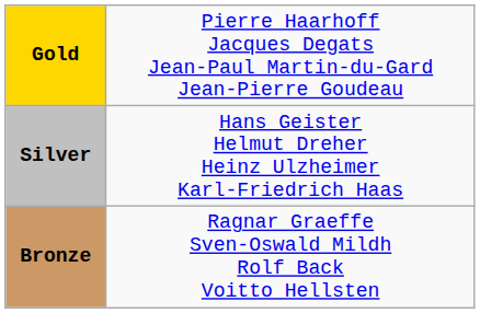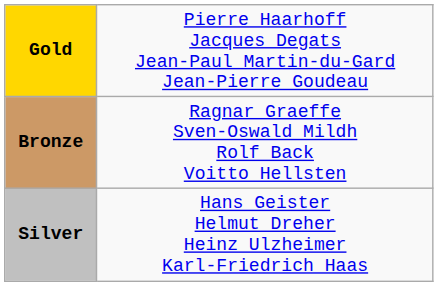rows swapped: Silver <-> Bronze
